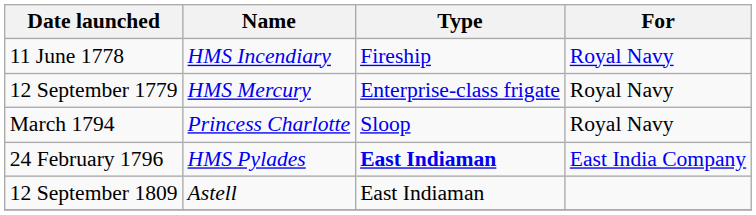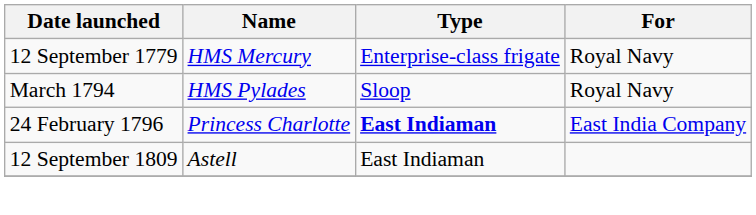- row: 11 June 1778 | HMS Incendiary | Fireship | Royal Navy
March 1794 | Name: Princess Charlotte -> HMS Pylades
24 February 1796 | Name: HMS Pylades -> Princess Charlotte
